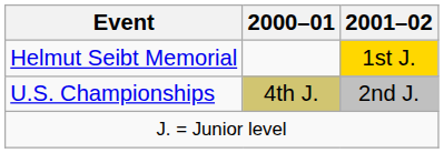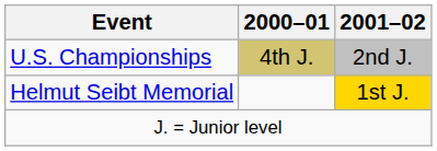rows swapped: U.S. Championships <-> Helmut Seibt Memorial
